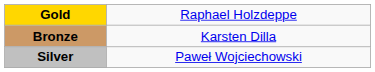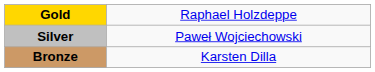rows swapped: Silver <-> Bronze
